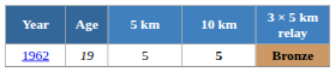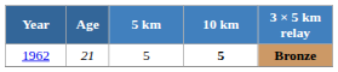1962 | Age: 19 -> 21
